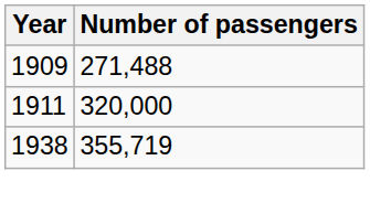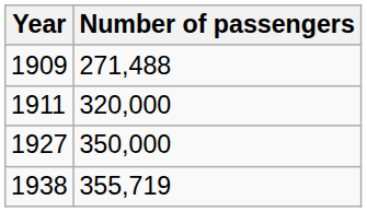+ row: 1927 | 350,000
